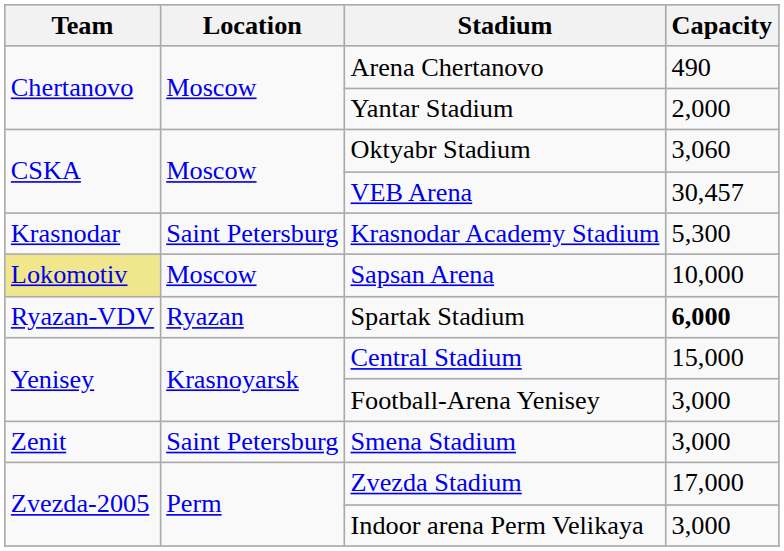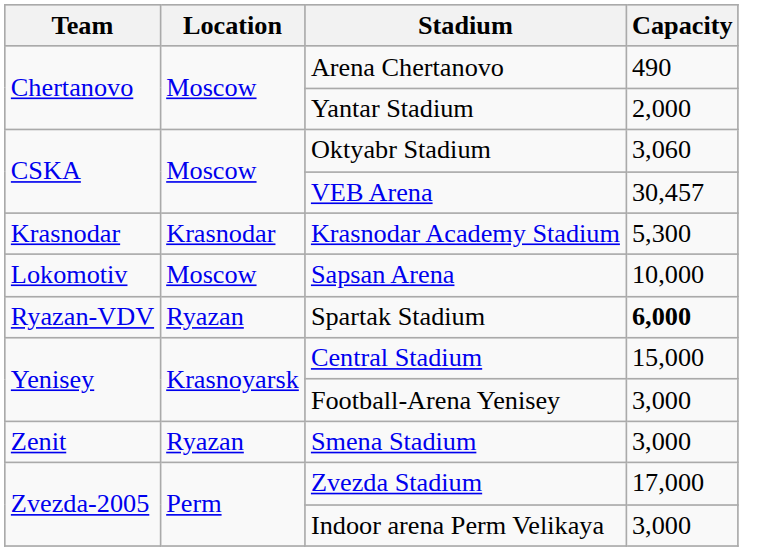Krasnodar Academy Stadium | Location: Saint Petersburg -> Krasnodar
Sapsan Arena | Team: khaki background -> no background
Smena Stadium | Location: Saint Petersburg -> Ryazan
